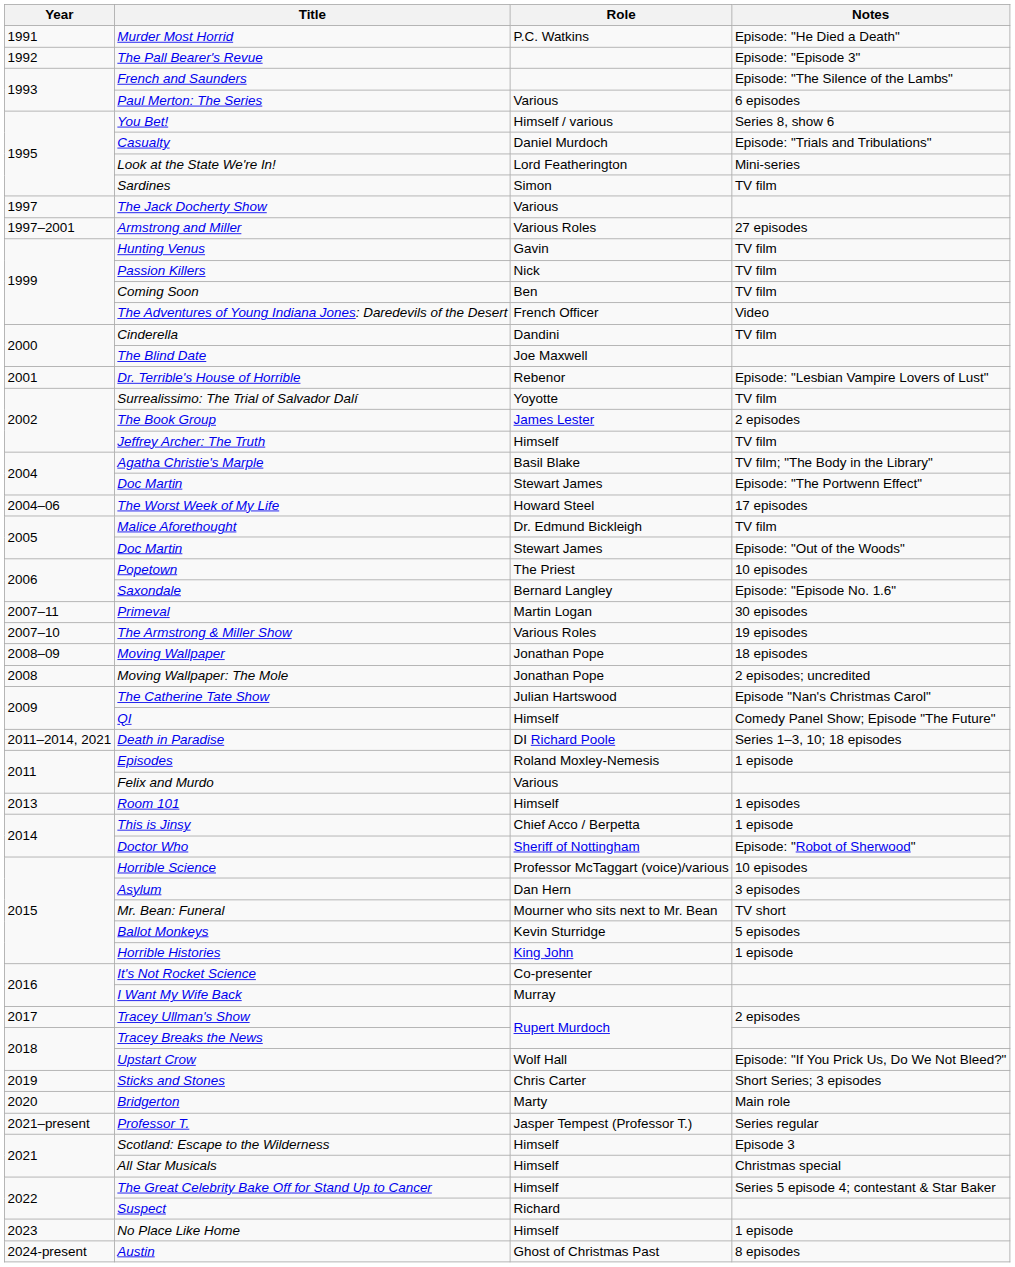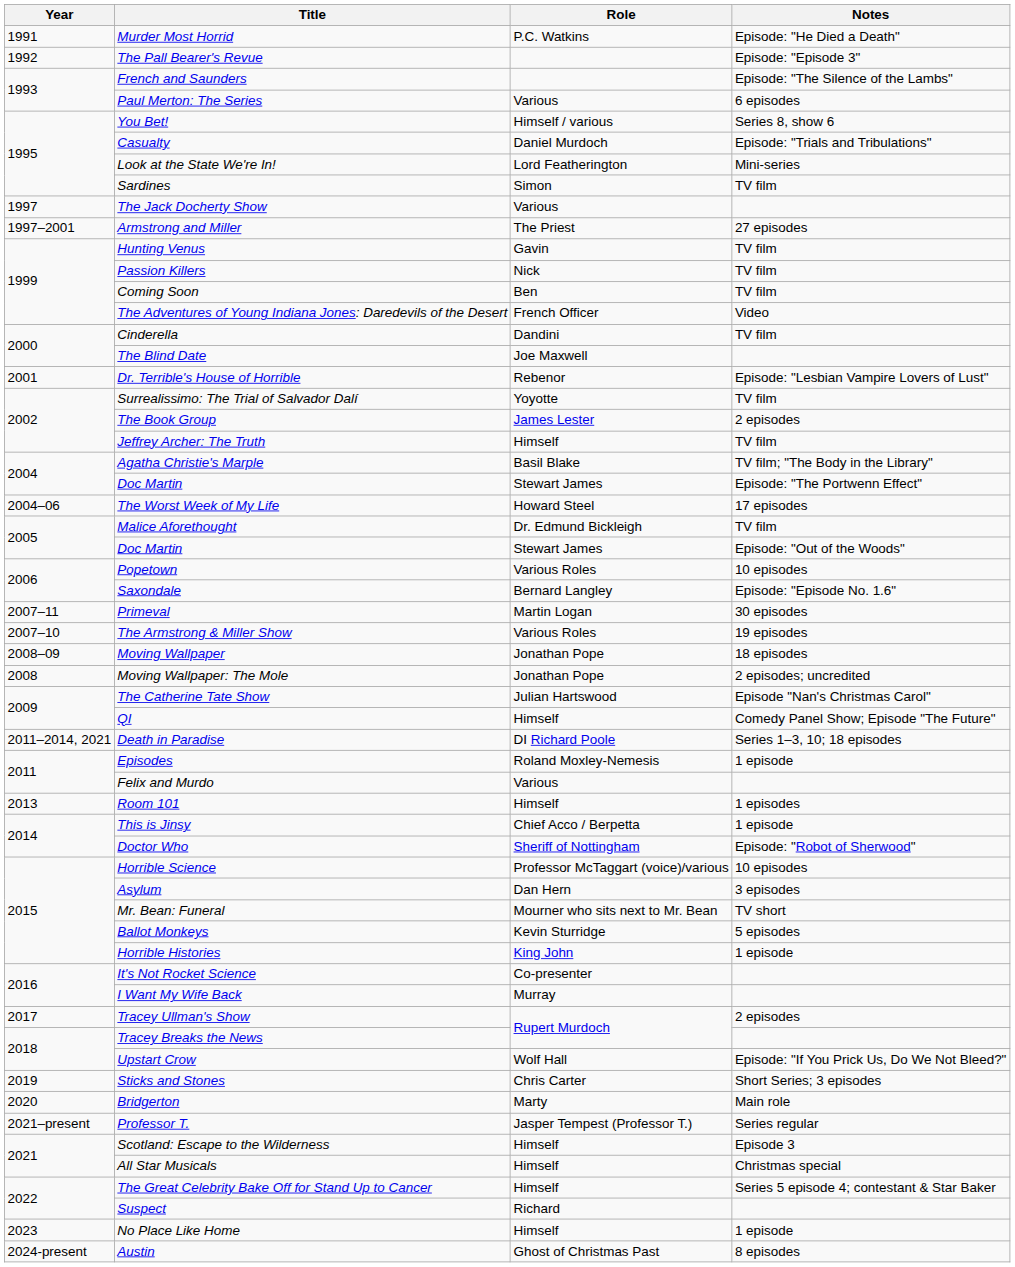Armstrong and Miller | Role: Various Roles -> The Priest
Popetown | Role: The Priest -> Various Roles
